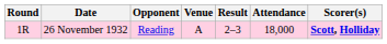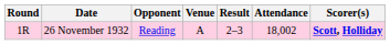26 November 1932 | Attendance: 18,000 -> 18,002
